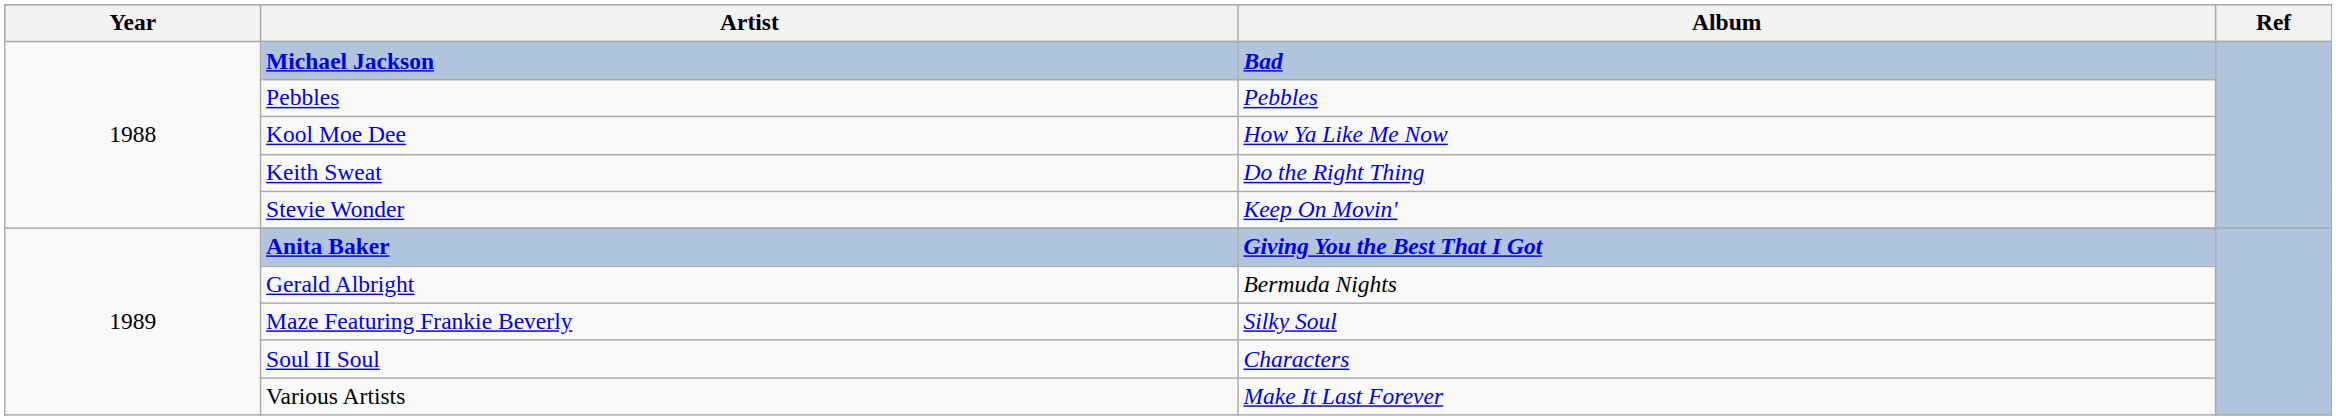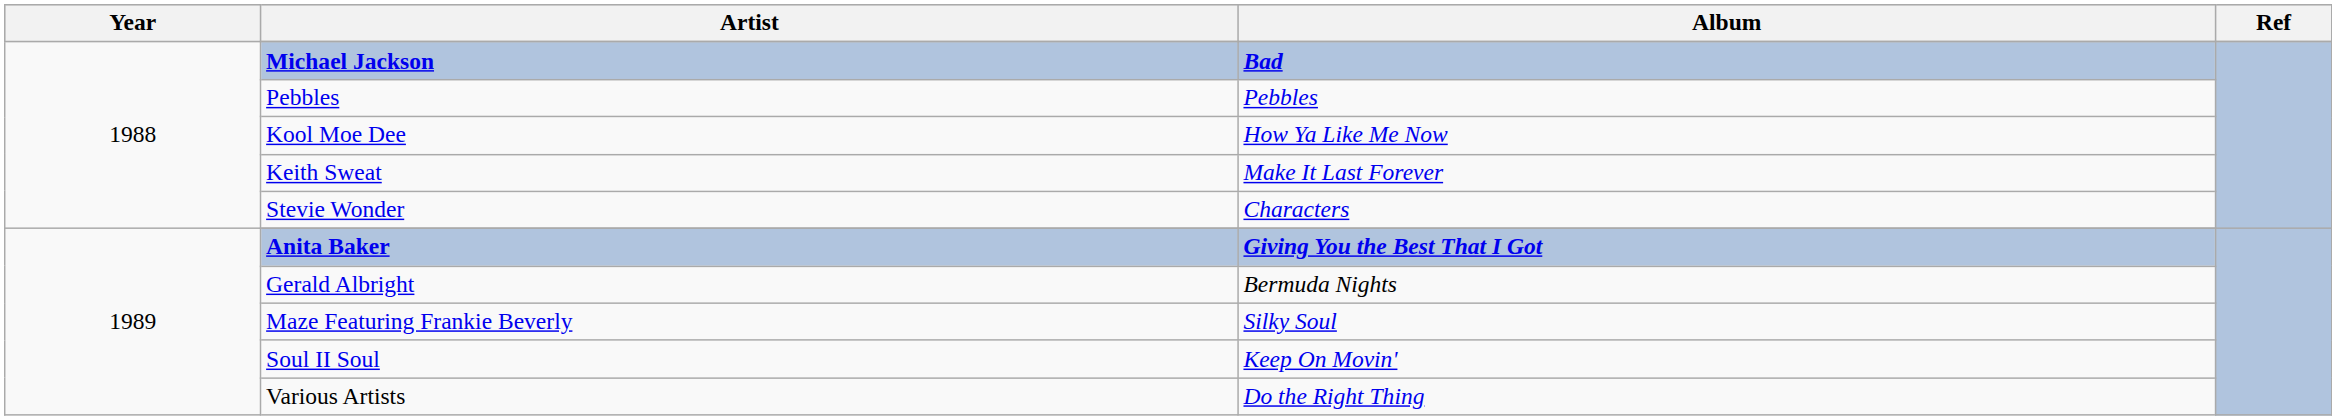Keith Sweat | Album: Do the Right Thing -> Make It Last Forever
Stevie Wonder | Album: Keep On Movin' -> Characters
Soul II Soul | Album: Characters -> Keep On Movin'
Various Artists | Album: Make It Last Forever -> Do the Right Thing
